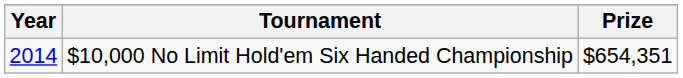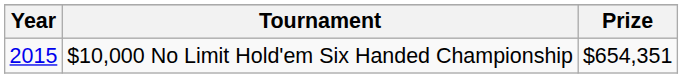$10,000 No Limit Hold'em Six Handed Championship | Year: 2014 -> 2015
